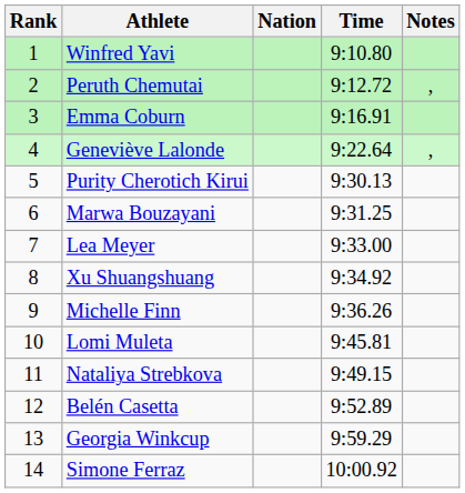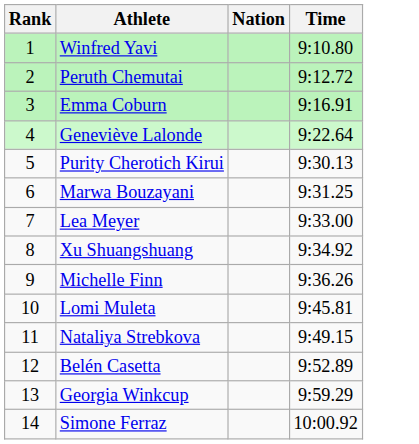- column: Notes | , | ,
